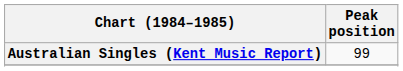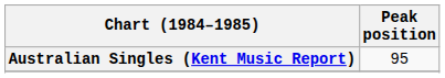Australian Singles (Kent Music Report) | Peak position: 99 -> 95
